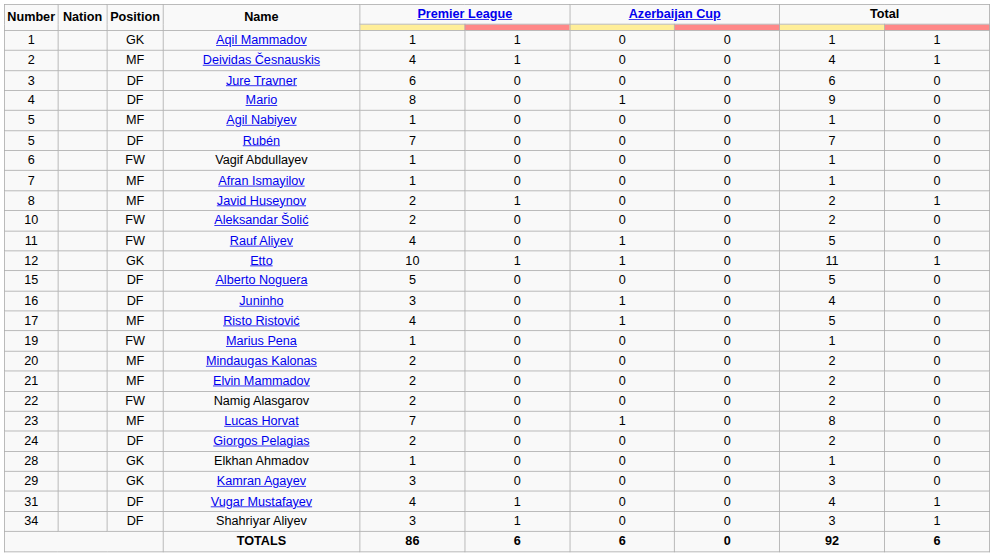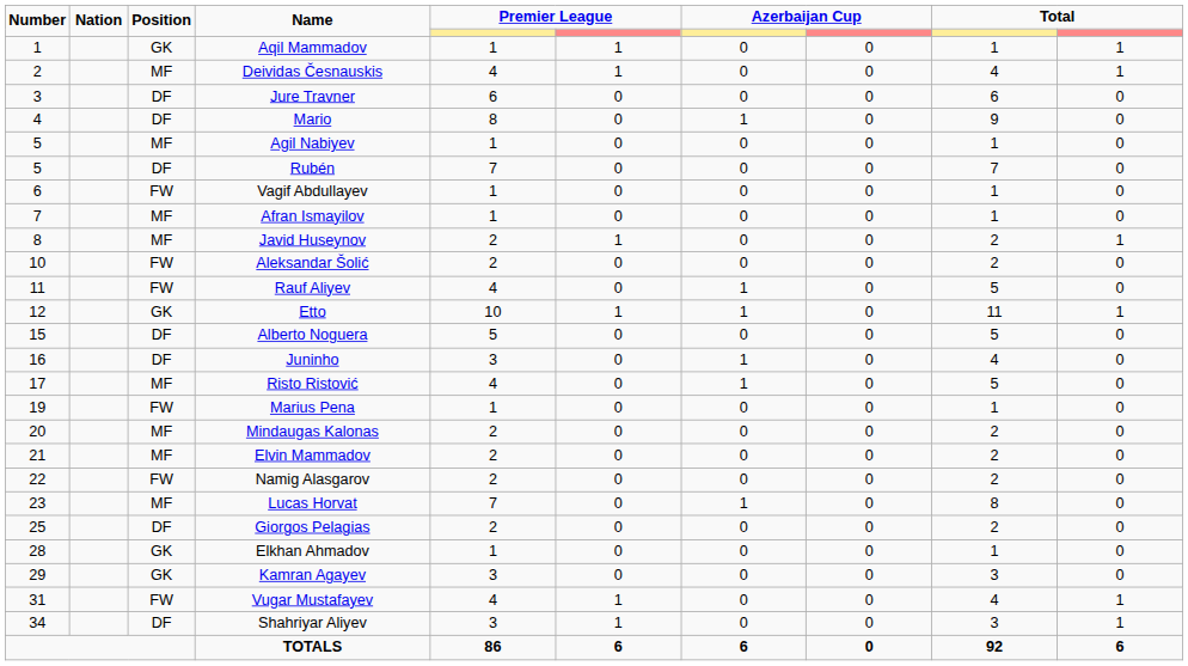Giorgos Pelagias | Number: 24 -> 25
Vugar Mustafayev | Position: DF -> FW
